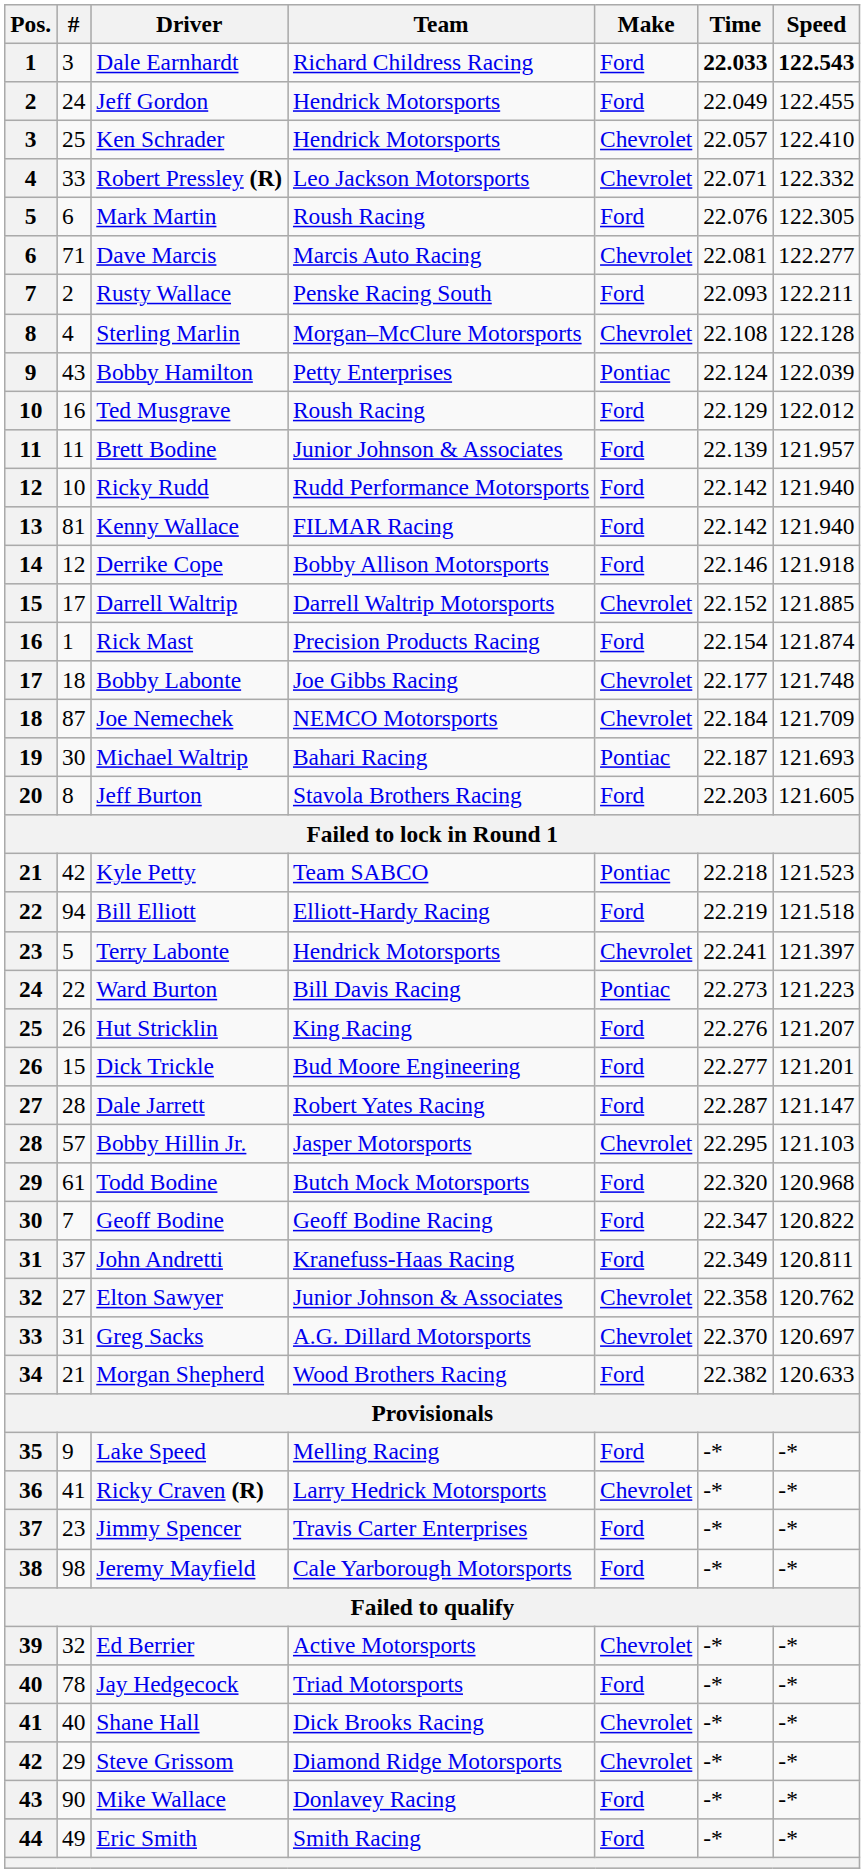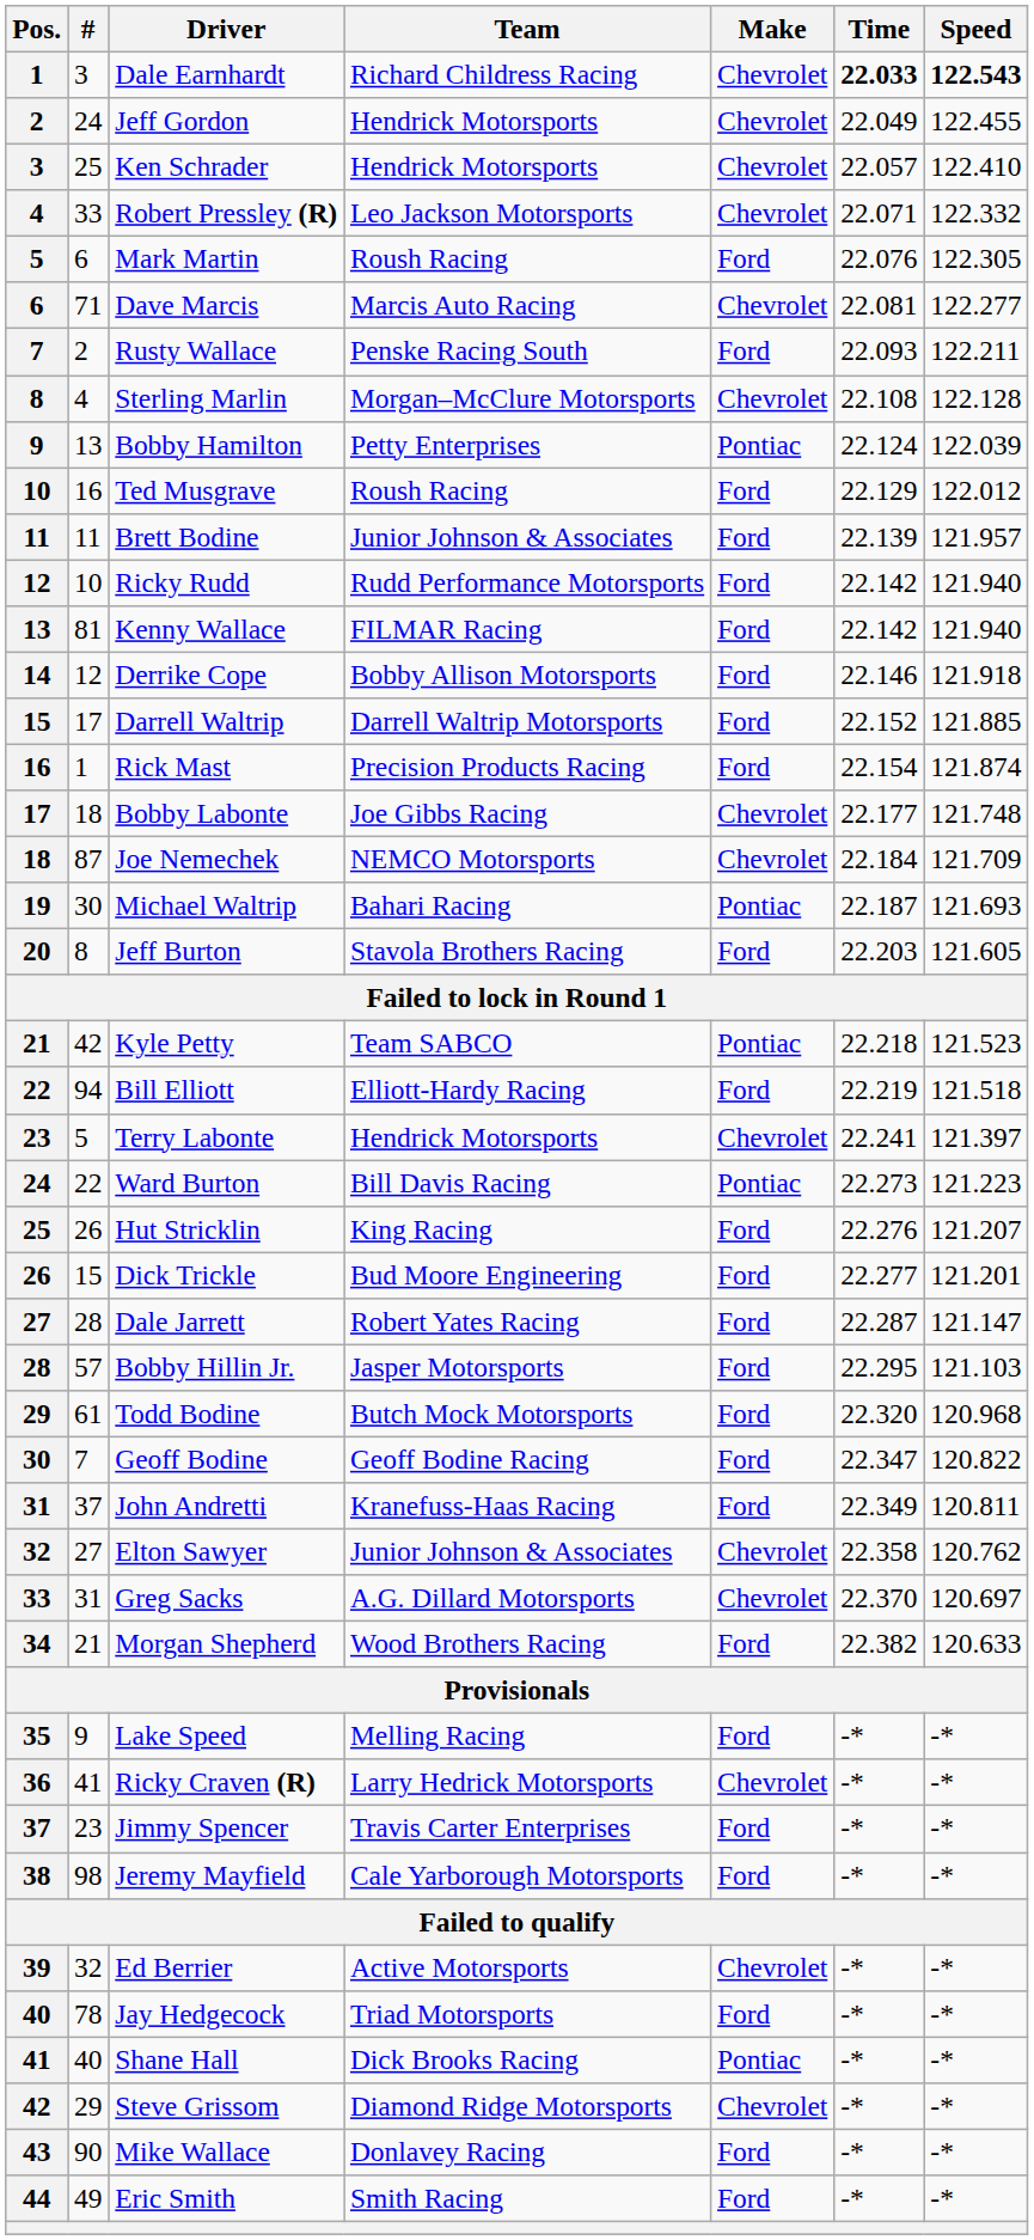Dale Earnhardt | Make: Ford -> Chevrolet
Jeff Gordon | Make: Ford -> Chevrolet
Bobby Hamilton | #: 43 -> 13
Darrell Waltrip | Make: Chevrolet -> Ford
Bobby Hillin Jr. | Make: Chevrolet -> Ford
Shane Hall | Make: Chevrolet -> Pontiac
